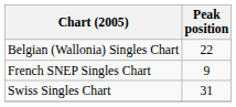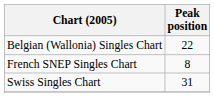French SNEP Singles Chart | Peak position: 9 -> 8
